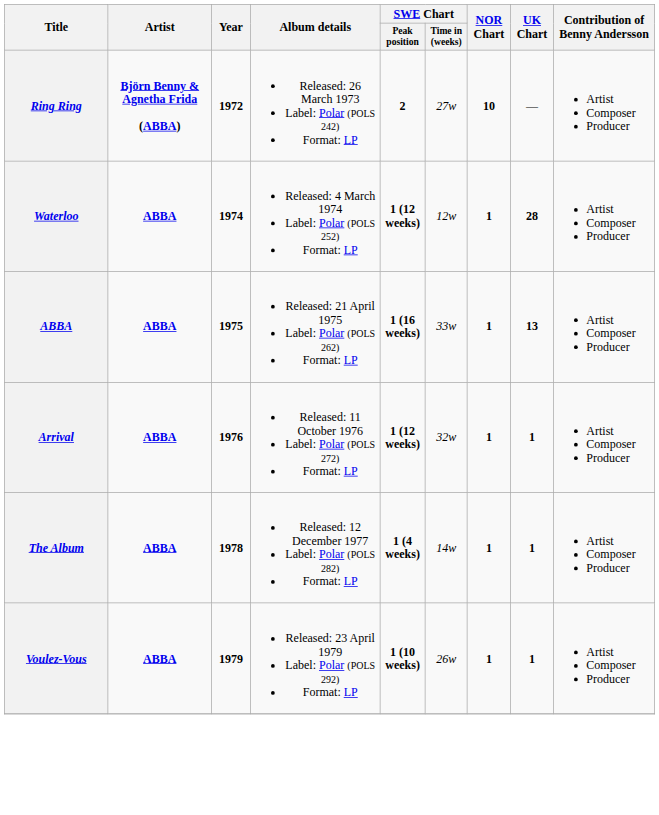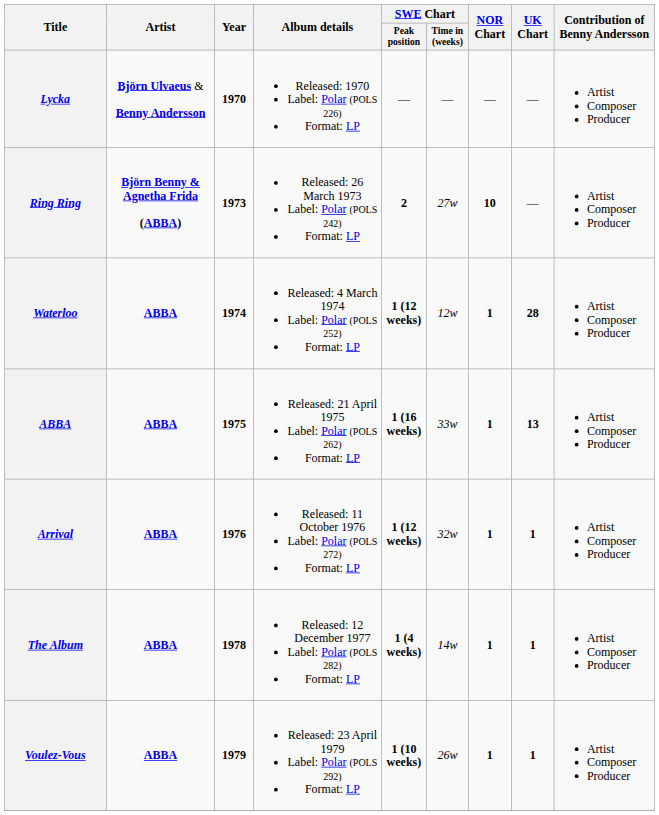+ row: Lycka | Björn Ulvaeus & Benny Andersson | 1970 | Released: 1970 Label: Polar (POLS 226) Format: LP | — | — | — | — | Artist Composer Producer
Ring Ring | Year: 1972 -> 1973
